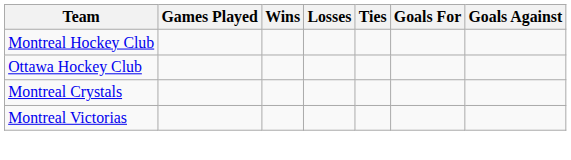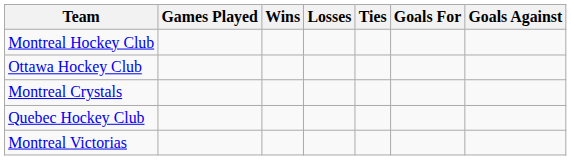+ row: Quebec Hockey Club
